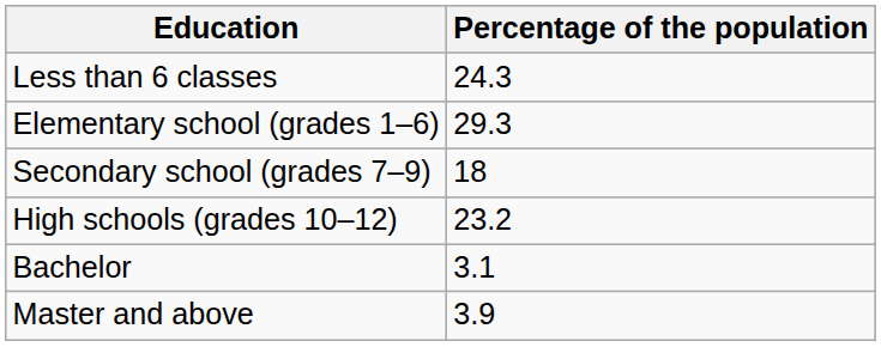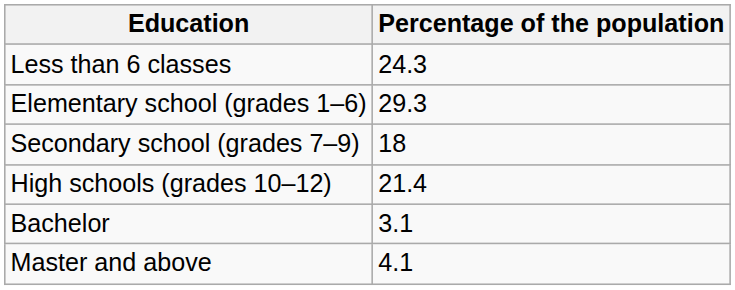High schools (grades 10–12) | Percentage of the population: 23.2 -> 21.4
Master and above | Percentage of the population: 3.9 -> 4.1
